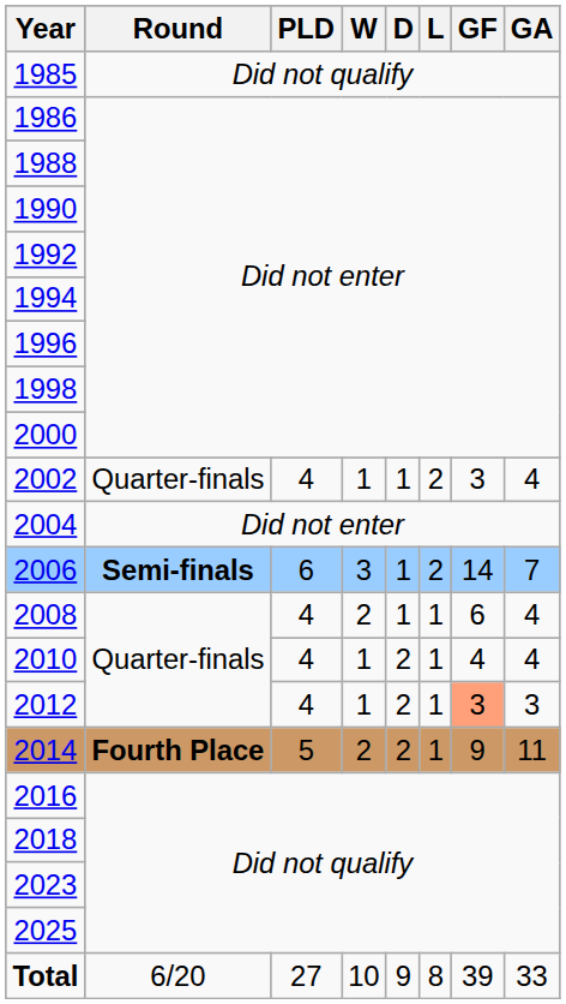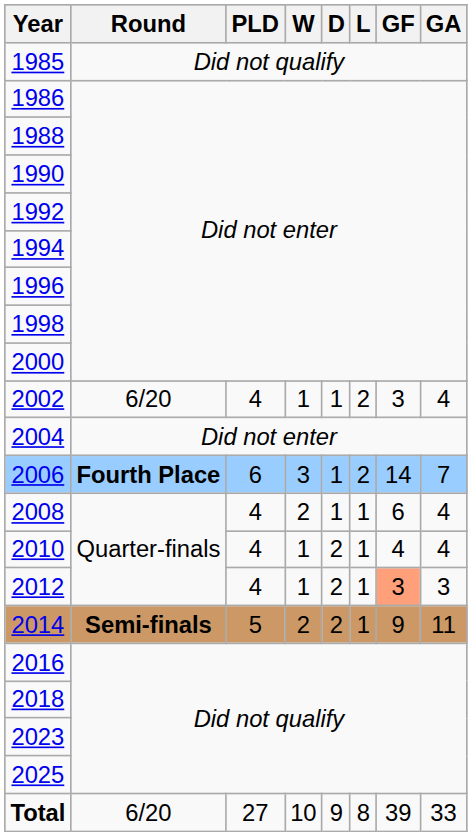2002 | Round: Quarter-finals -> 6/20
2006 | Round: Semi-finals -> Fourth Place
2014 | Round: Fourth Place -> Semi-finals
